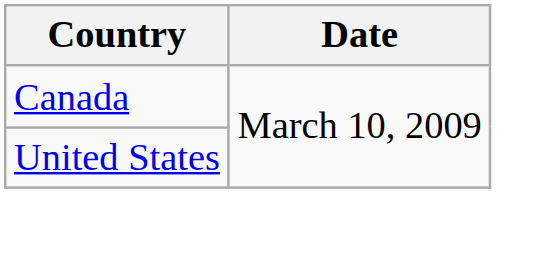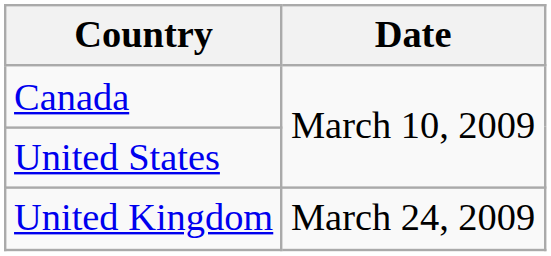+ row: United Kingdom | March 24, 2009
